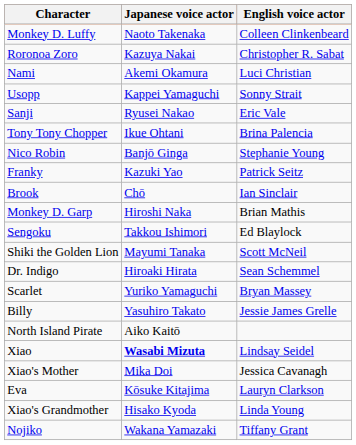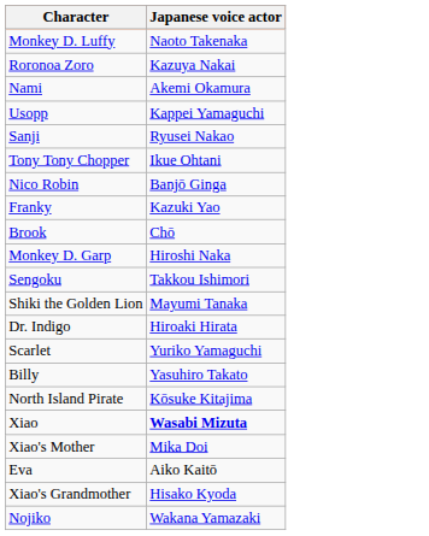- column: English voice actor | Colleen Clinkenbeard | Christopher R. Sabat | Luci Christian | Sonny Strait | Eric Vale | Brina Palencia | Stephanie Young | Patrick Seitz | Ian Sinclair | Brian Mathis | Ed Blaylock | Scott McNeil | Sean Schemmel | Bryan Massey | Jessie James Grelle | Lindsay Seidel | Jessica Cavanagh | Lauryn Clarkson | Linda Young | Tiffany Grant
North Island Pirate | Japanese voice actor: Aiko Kaitō -> Kōsuke Kitajima
Eva | Japanese voice actor: Kōsuke Kitajima -> Aiko Kaitō
